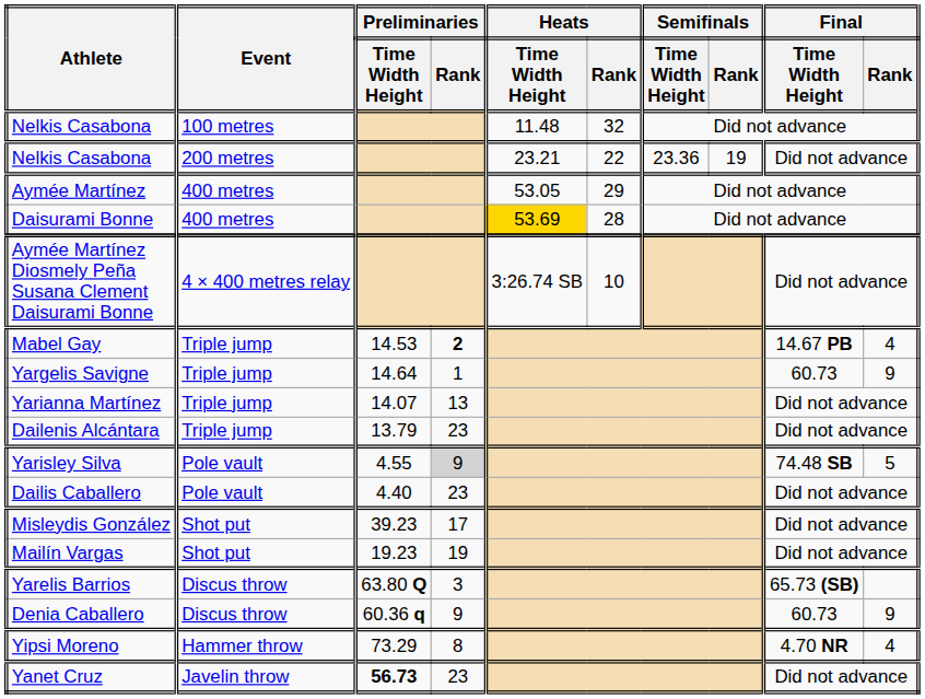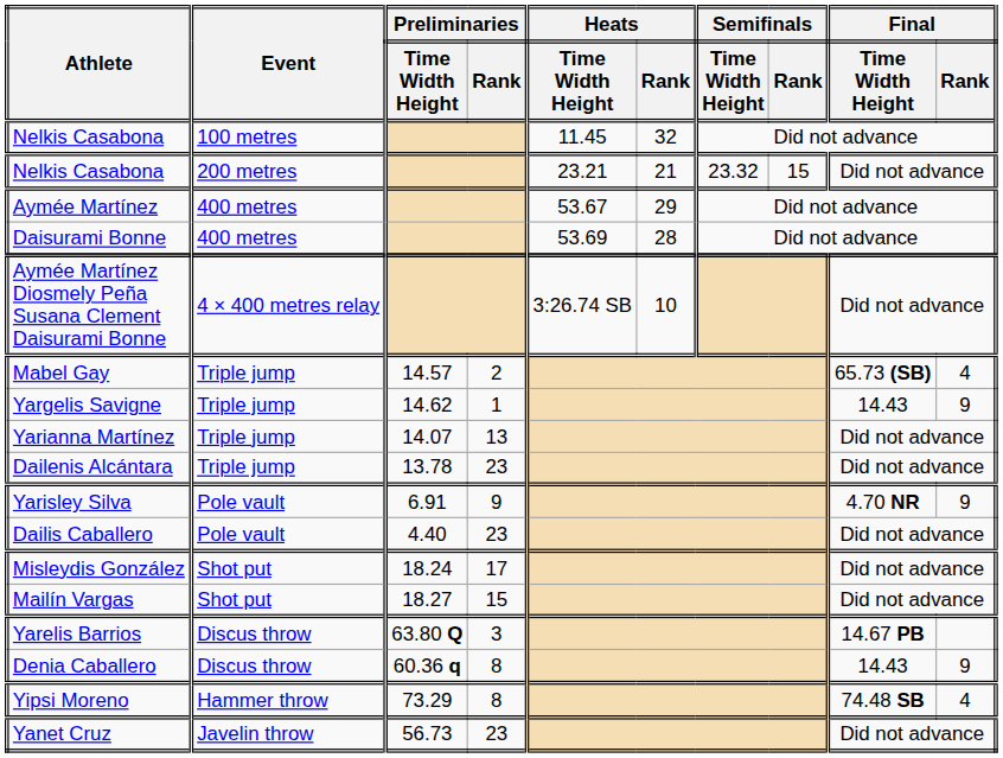Nelkis Casabona / 100 metres | Heats / Time Width Height: 11.48 -> 11.45
Nelkis Casabona / 200 metres | Heats / Rank: 22 -> 21
Nelkis Casabona / 200 metres | Semifinals / Time Width Height: 23.36 -> 23.32
Nelkis Casabona / 200 metres | Semifinals / Rank: 19 -> 15
Aymée Martínez | Heats / Time Width Height: 53.05 -> 53.67
Daisurami Bonne | Heats / Time Width Height: gold background -> no background
Mabel Gay | Preliminaries / Time Width Height: 14.53 -> 14.57
Mabel Gay | Preliminaries / Rank: bold -> normal
Mabel Gay | Final / Time Width Height: 14.67 PB -> 65.73 (SB)
Yargelis Savigne | Preliminaries / Time Width Height: 14.64 -> 14.62
Yargelis Savigne | Final / Time Width Height: 60.73 -> 14.43
Dailenis Alcántara | Preliminaries / Time Width Height: 13.79 -> 13.78
Yarisley Silva | Preliminaries / Time Width Height: 4.55 -> 6.91
Yarisley Silva | Preliminaries / Rank: lightgrey background -> no background
Yarisley Silva | Final / Time Width Height: 74.48 SB -> 4.70 NR
Yarisley Silva | Final / Rank: 5 -> 9
Misleydis González | Preliminaries / Time Width Height: 39.23 -> 18.24
Mailín Vargas | Preliminaries / Time Width Height: 19.23 -> 18.27
Mailín Vargas | Preliminaries / Rank: 19 -> 15
Yarelis Barrios | Final / Time Width Height: 65.73 (SB) -> 14.67 PB
Denia Caballero | Preliminaries / Rank: 9 -> 8
Denia Caballero | Final / Time Width Height: 60.73 -> 14.43
Yipsi Moreno | Final / Time Width Height: 4.70 NR -> 74.48 SB
Yanet Cruz | Preliminaries / Time Width Height: bold -> normal
